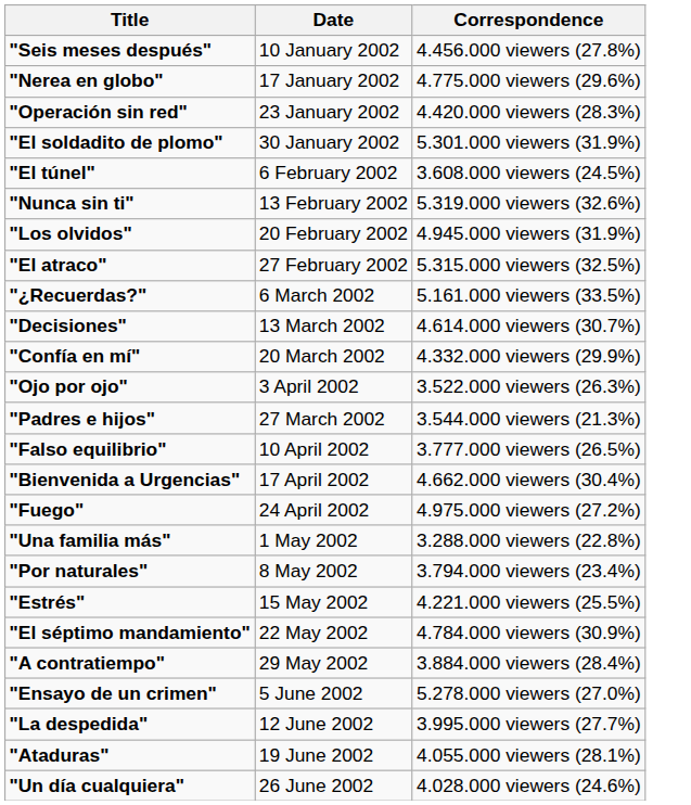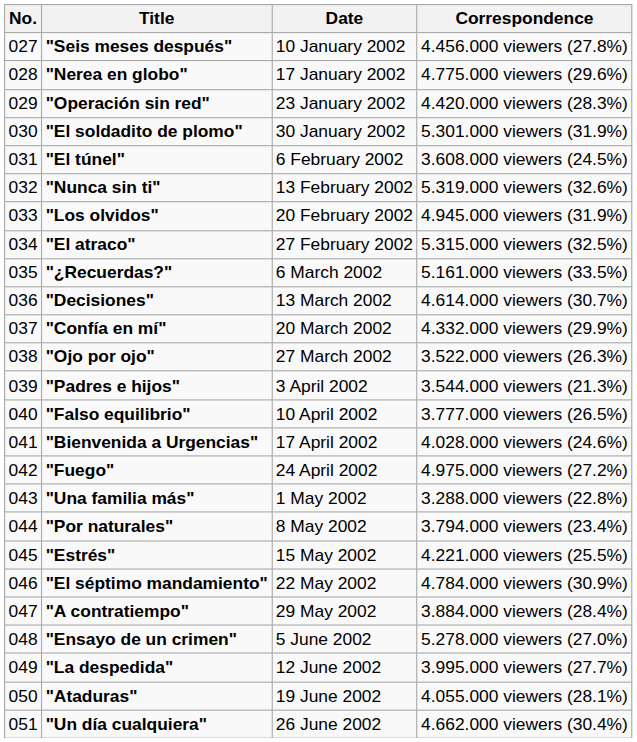+ column: No. | 027 | 028 | 029 | 030 | 031 | 032 | 033 | 034 | 035 | 036 | 037 | 038 | 039 | 040 | 041 | 042 | 043 | 044 | 045 | 046 | 047 | 048 | 049 | 050 | 051
"Ojo por ojo" | Date: 3 April 2002 -> 27 March 2002
"Padres e hijos" | Date: 27 March 2002 -> 3 April 2002
"Bienvenida a Urgencias" | Correspondence: 4.662.000 viewers (30.4%) -> 4.028.000 viewers (24.6%)
"Un día cualquiera" | Correspondence: 4.028.000 viewers (24.6%) -> 4.662.000 viewers (30.4%)
